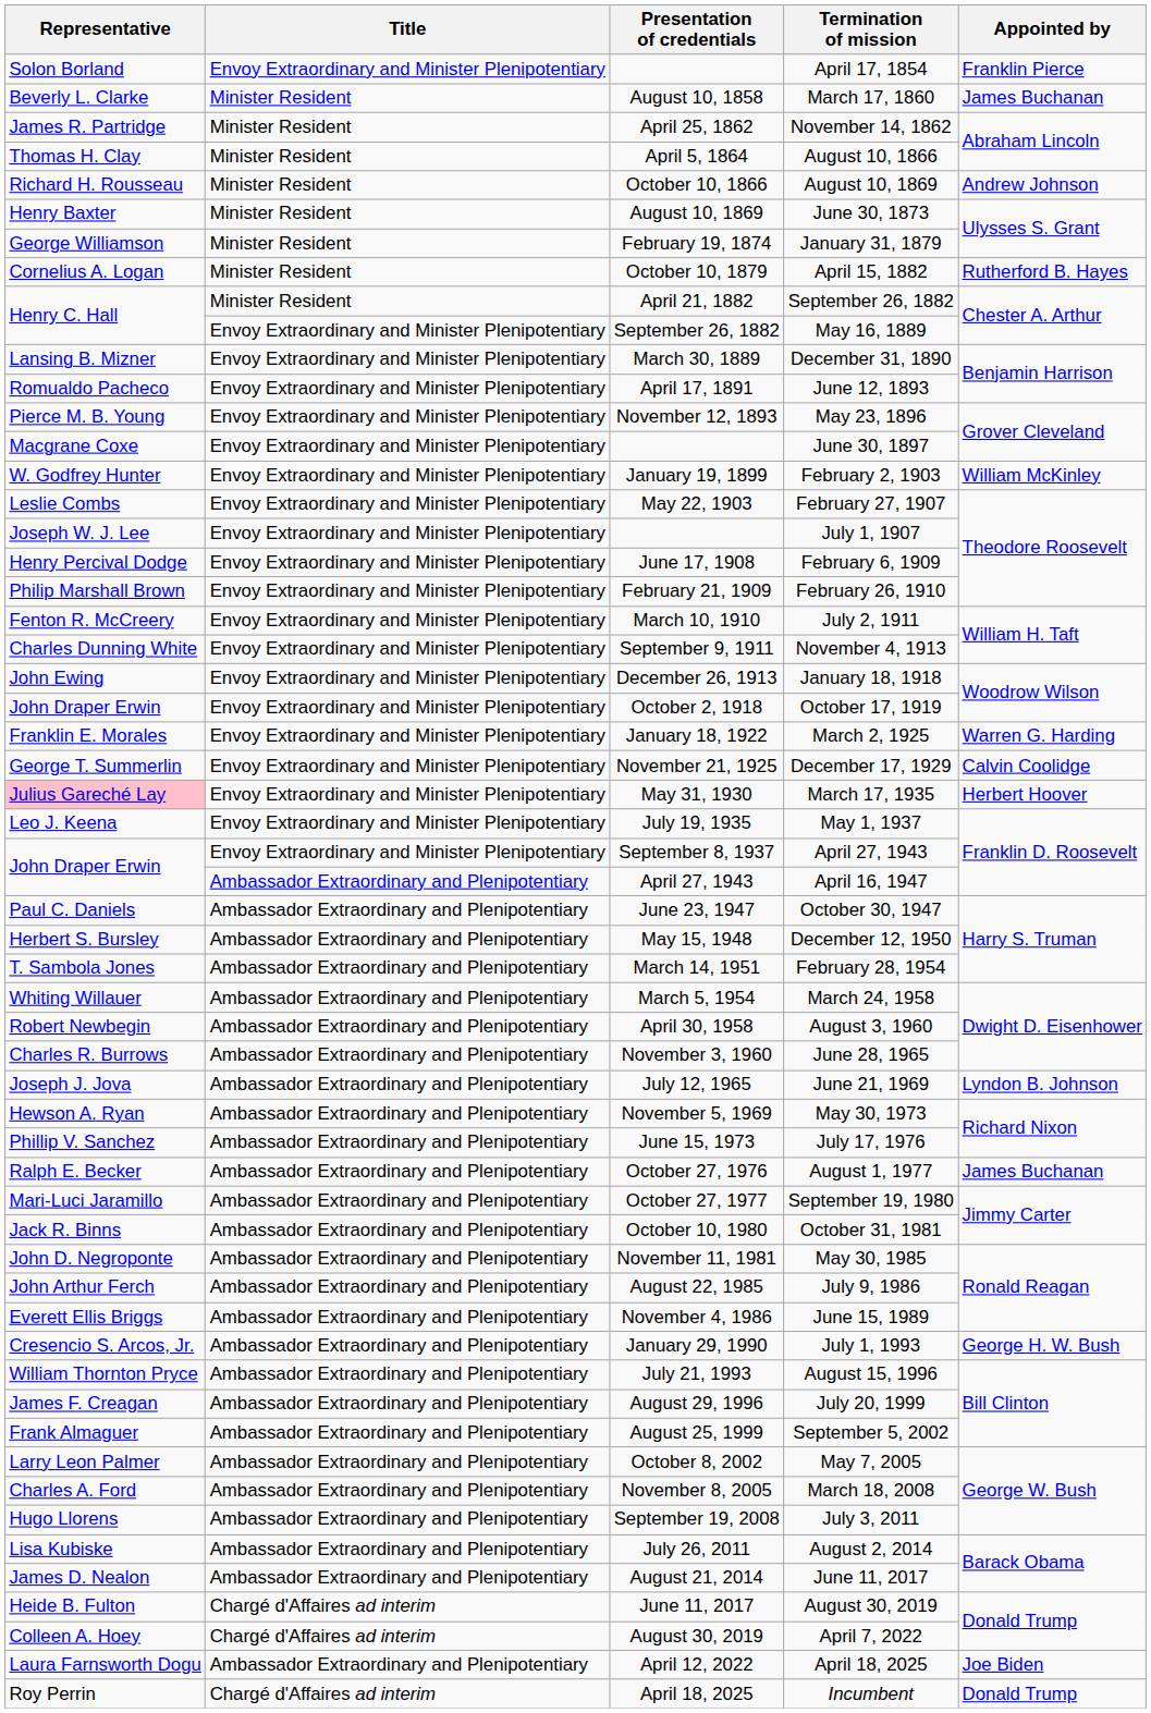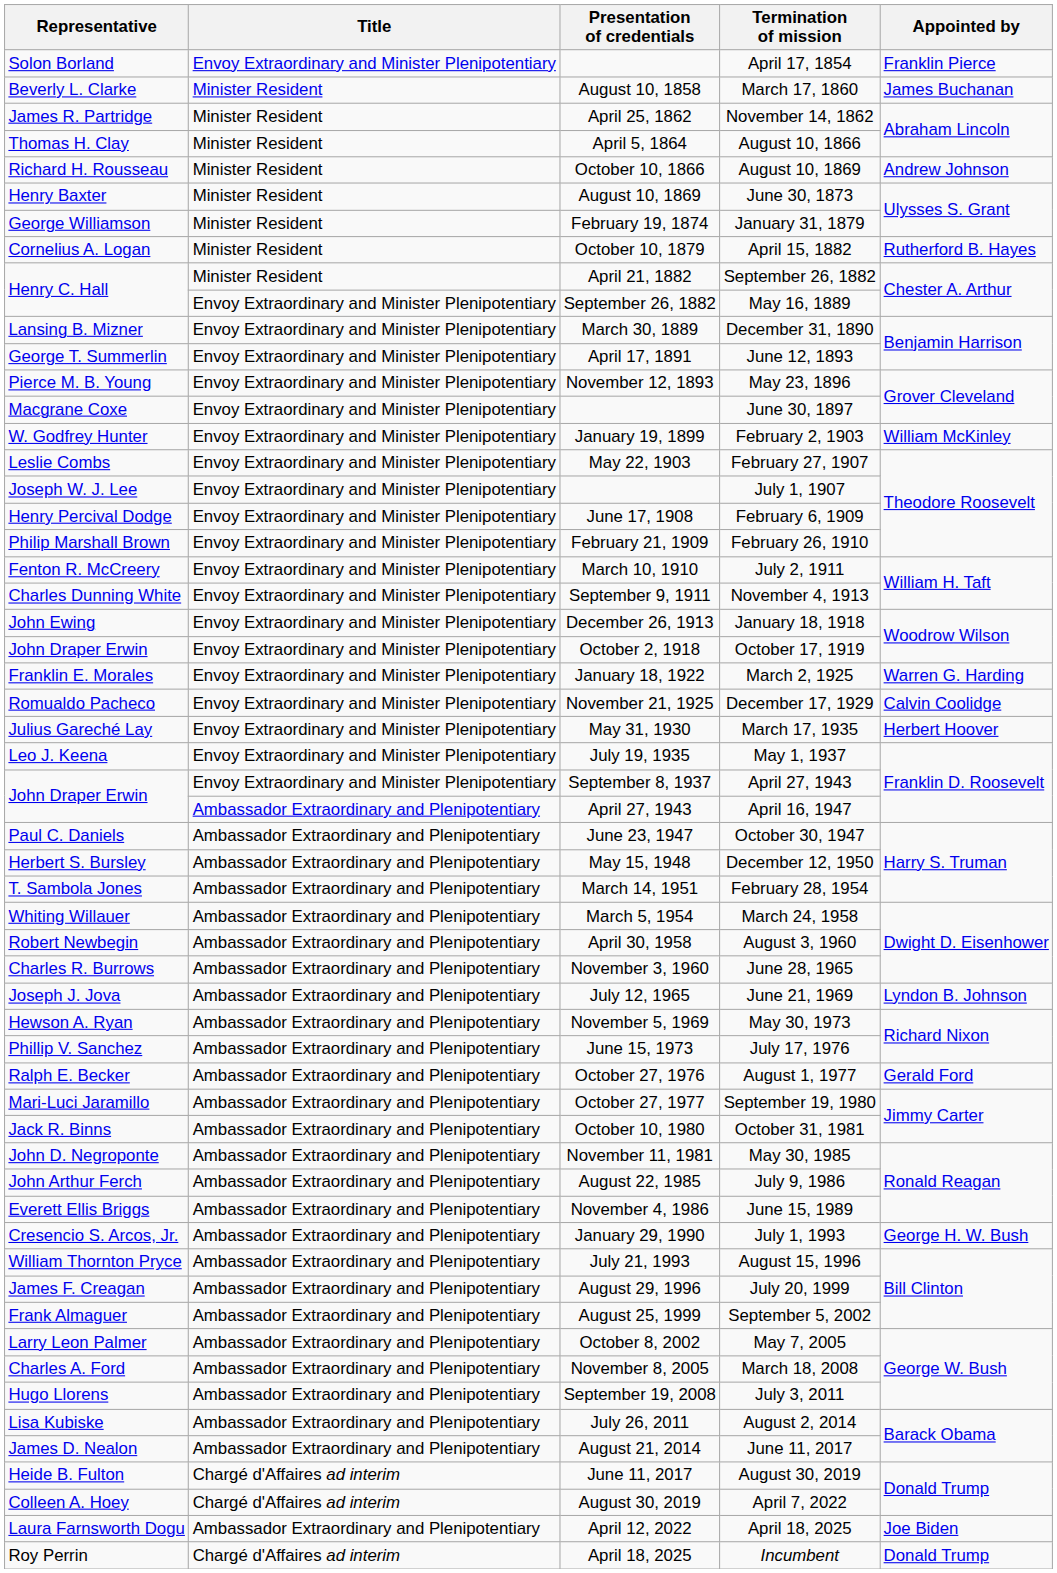June 12, 1893 | Representative: Romualdo Pacheco -> George T. Summerlin
December 17, 1929 | Representative: George T. Summerlin -> Romualdo Pacheco
March 17, 1935 | Representative: pink background -> no background
August 1, 1977 | Appointed by: James Buchanan -> Gerald Ford
